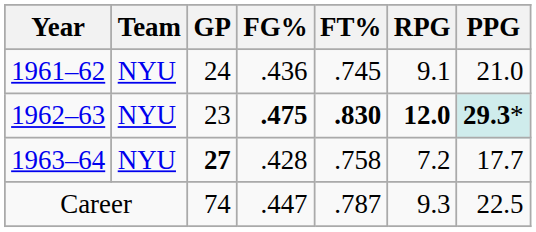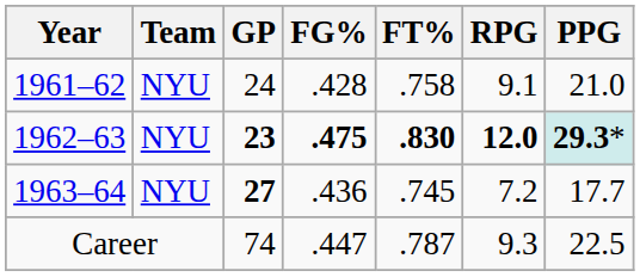1961–62 | FG%: .436 -> .428
1961–62 | FT%: .745 -> .758
1962–63 | GP: normal -> bold
1963–64 | FG%: .428 -> .436
1963–64 | FT%: .758 -> .745
